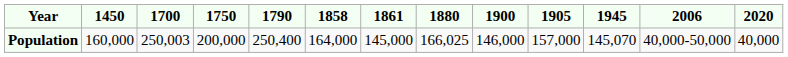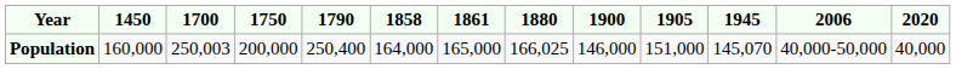Population | 1861: 145,000 -> 165,000
Population | 1905: 157,000 -> 151,000
